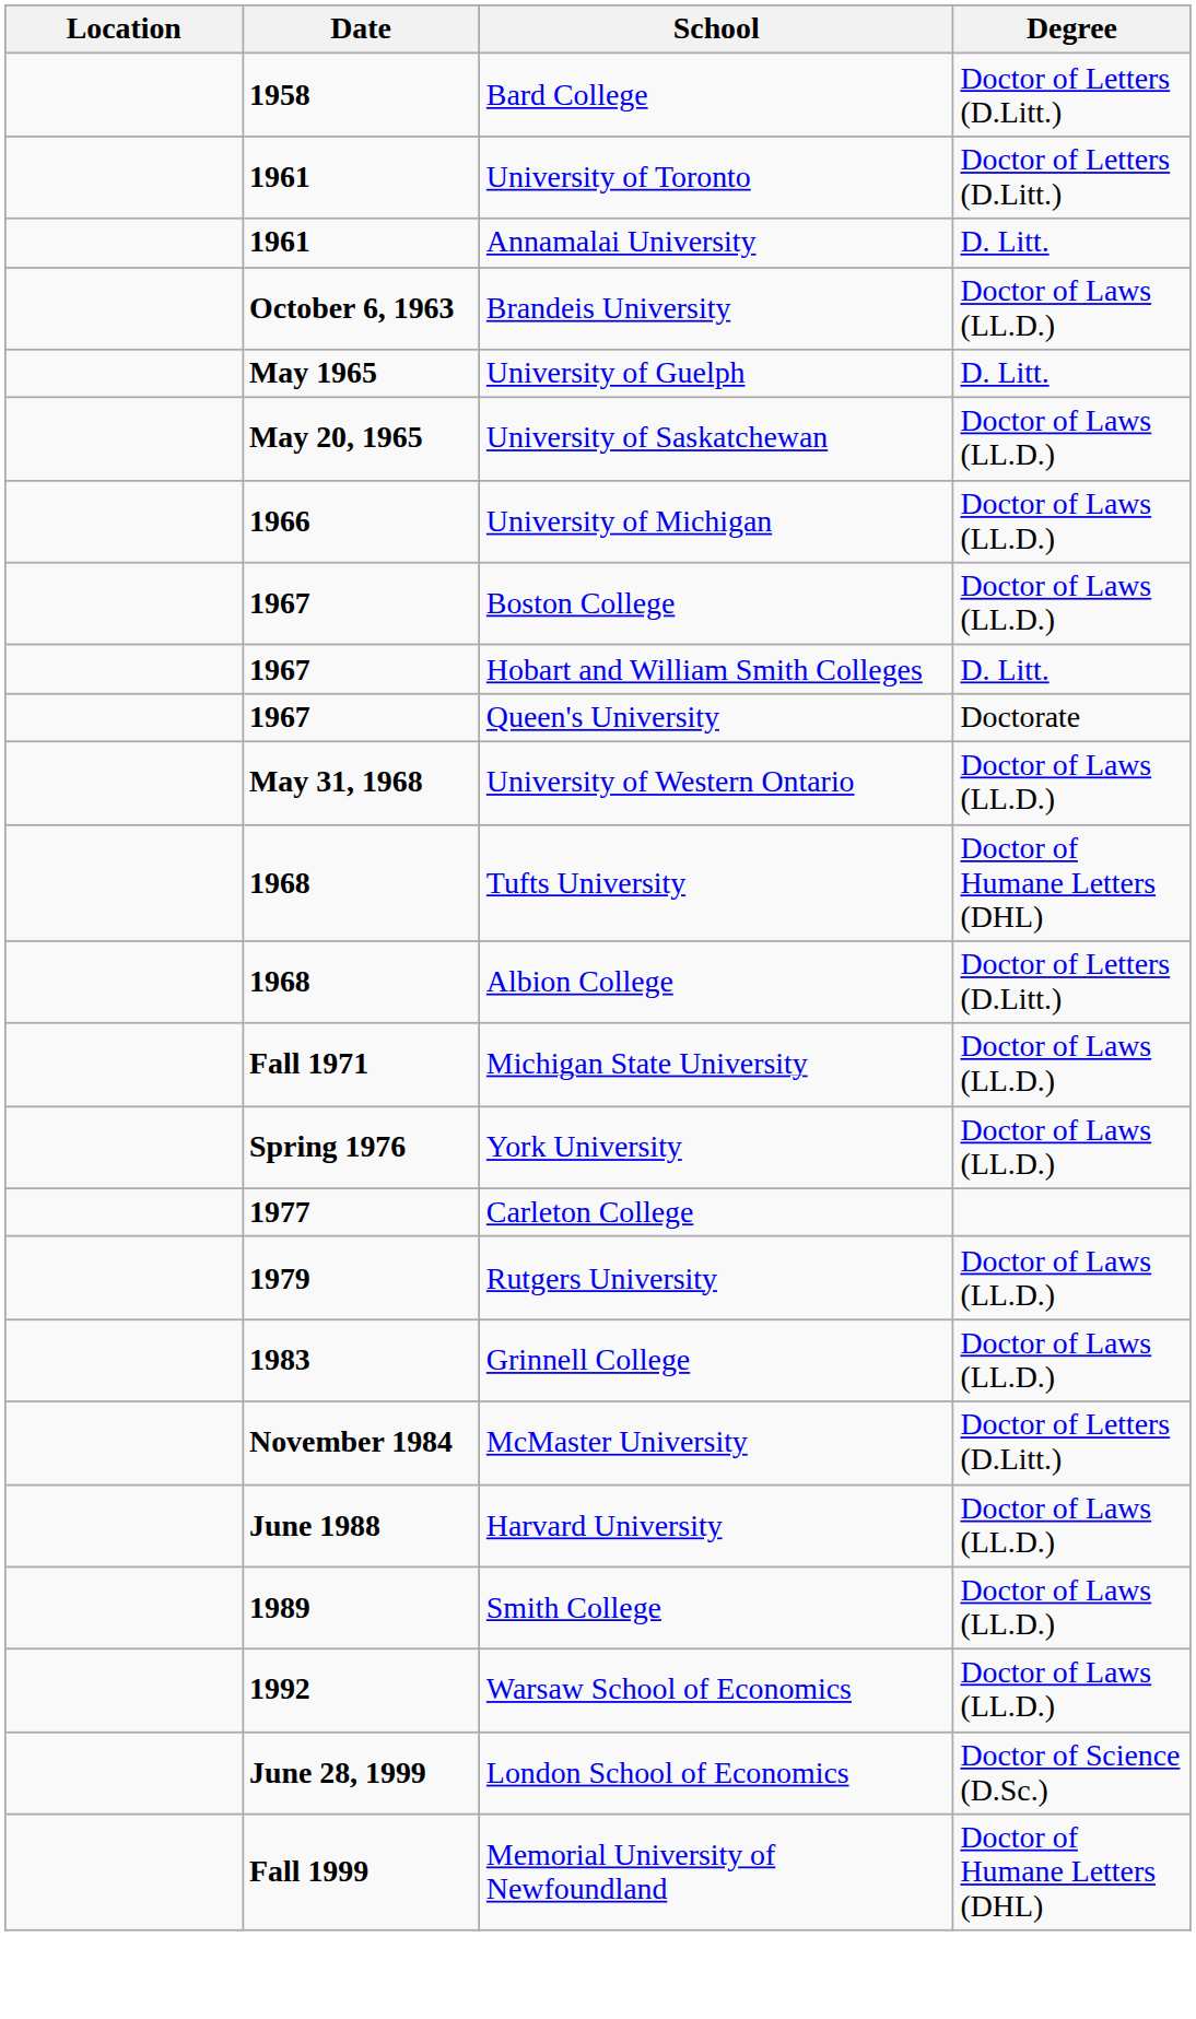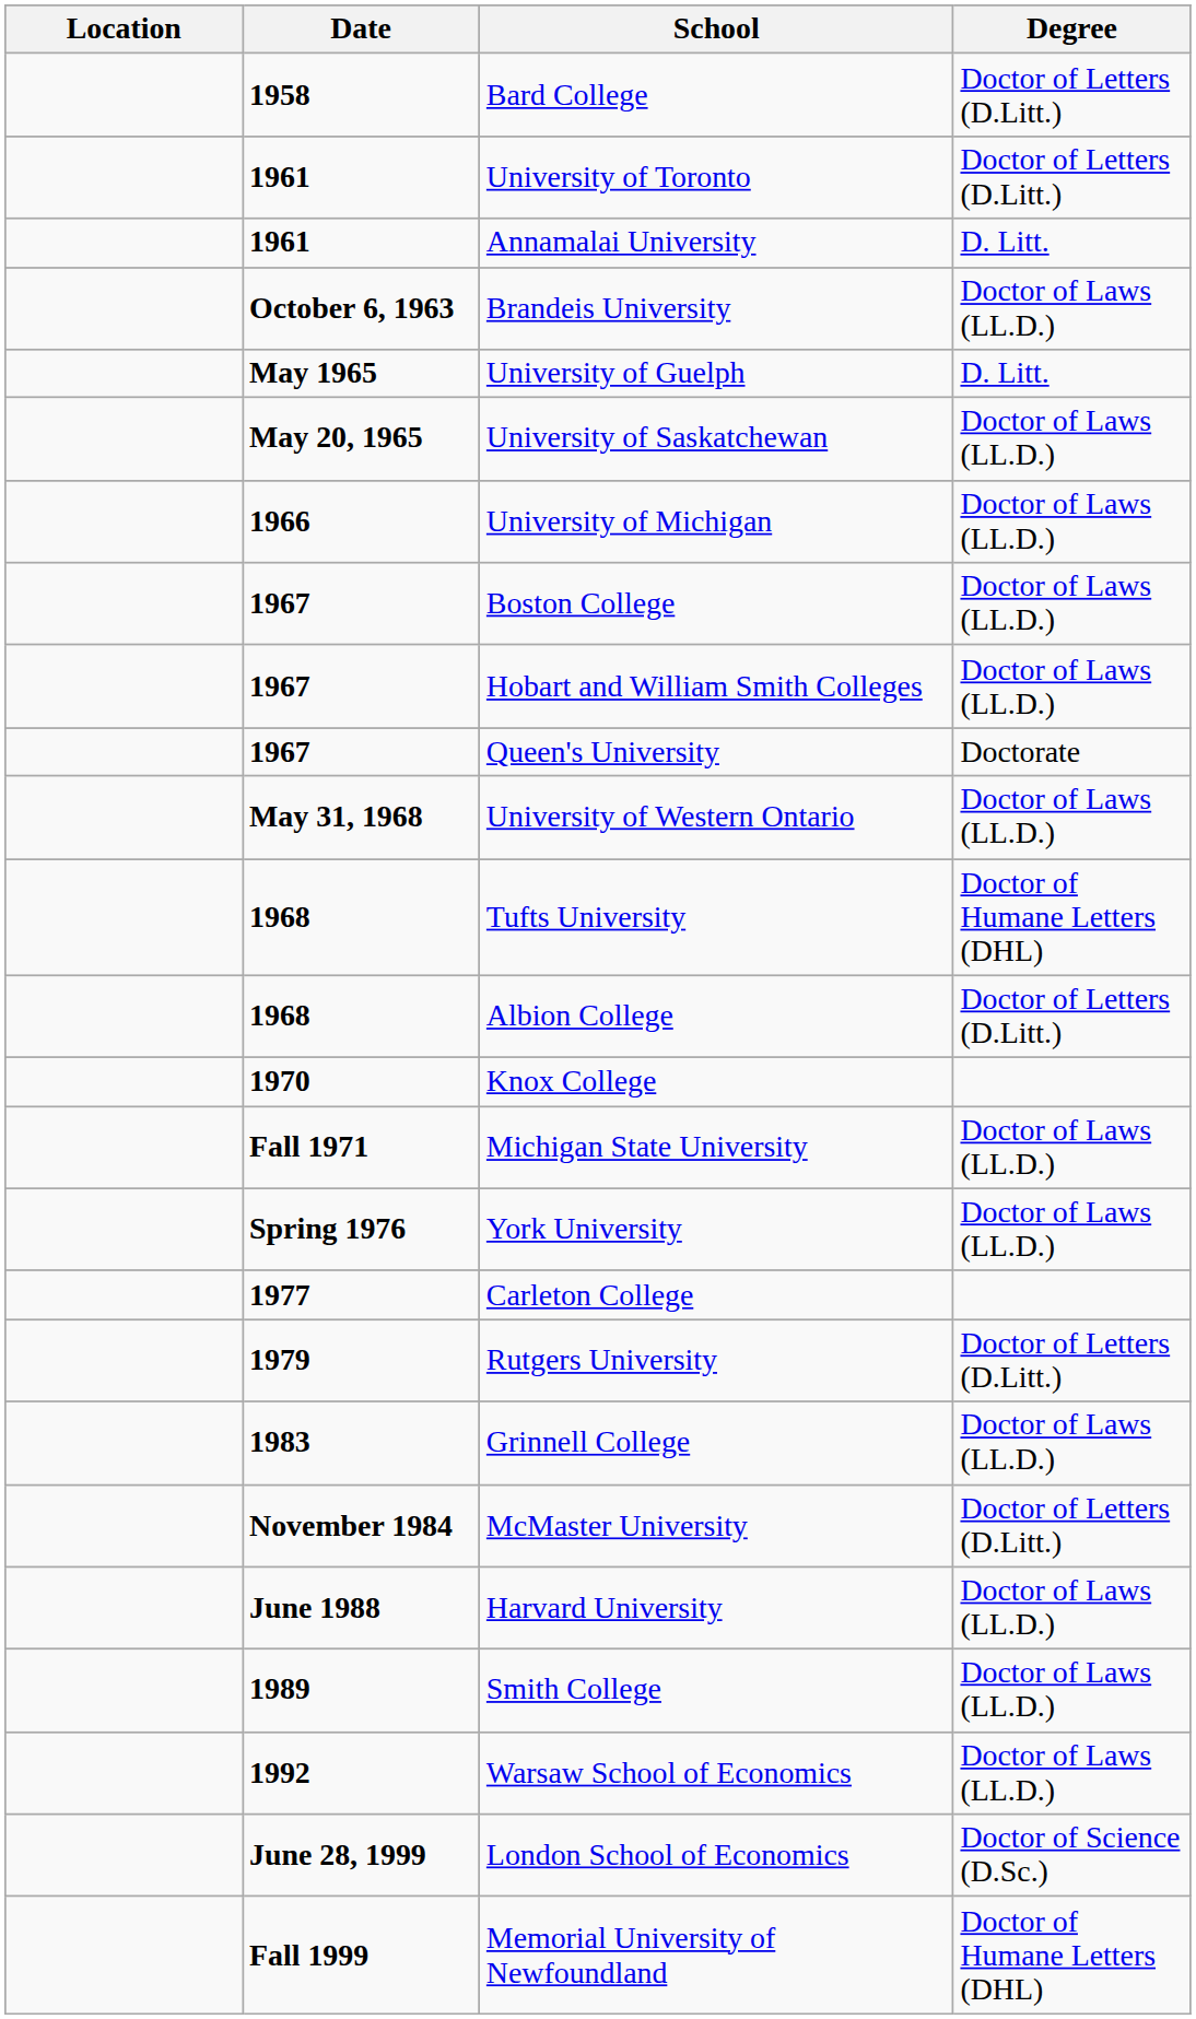Hobart and William Smith Colleges | Degree: D. Litt. -> Doctor of Laws (LL.D.)
+ row: 1970 | Knox College
Rutgers University | Degree: Doctor of Laws (LL.D.) -> Doctor of Letters (D.Litt.)
